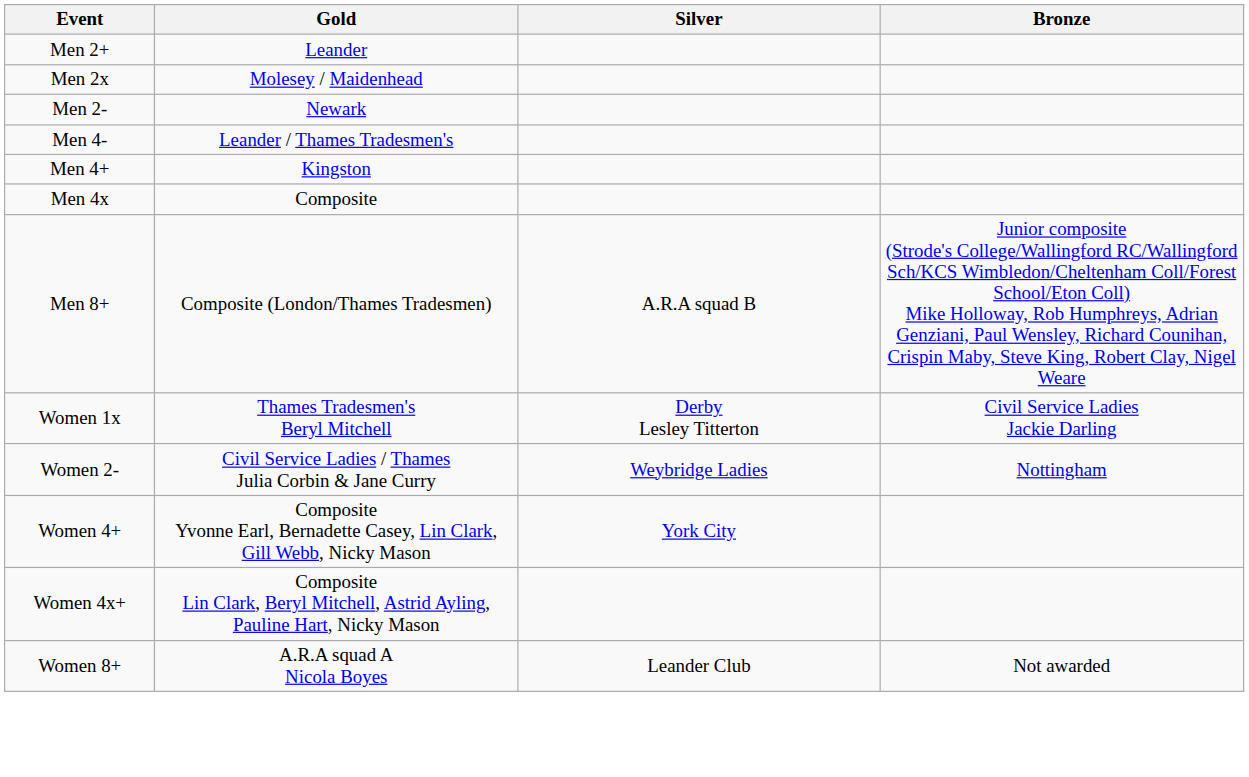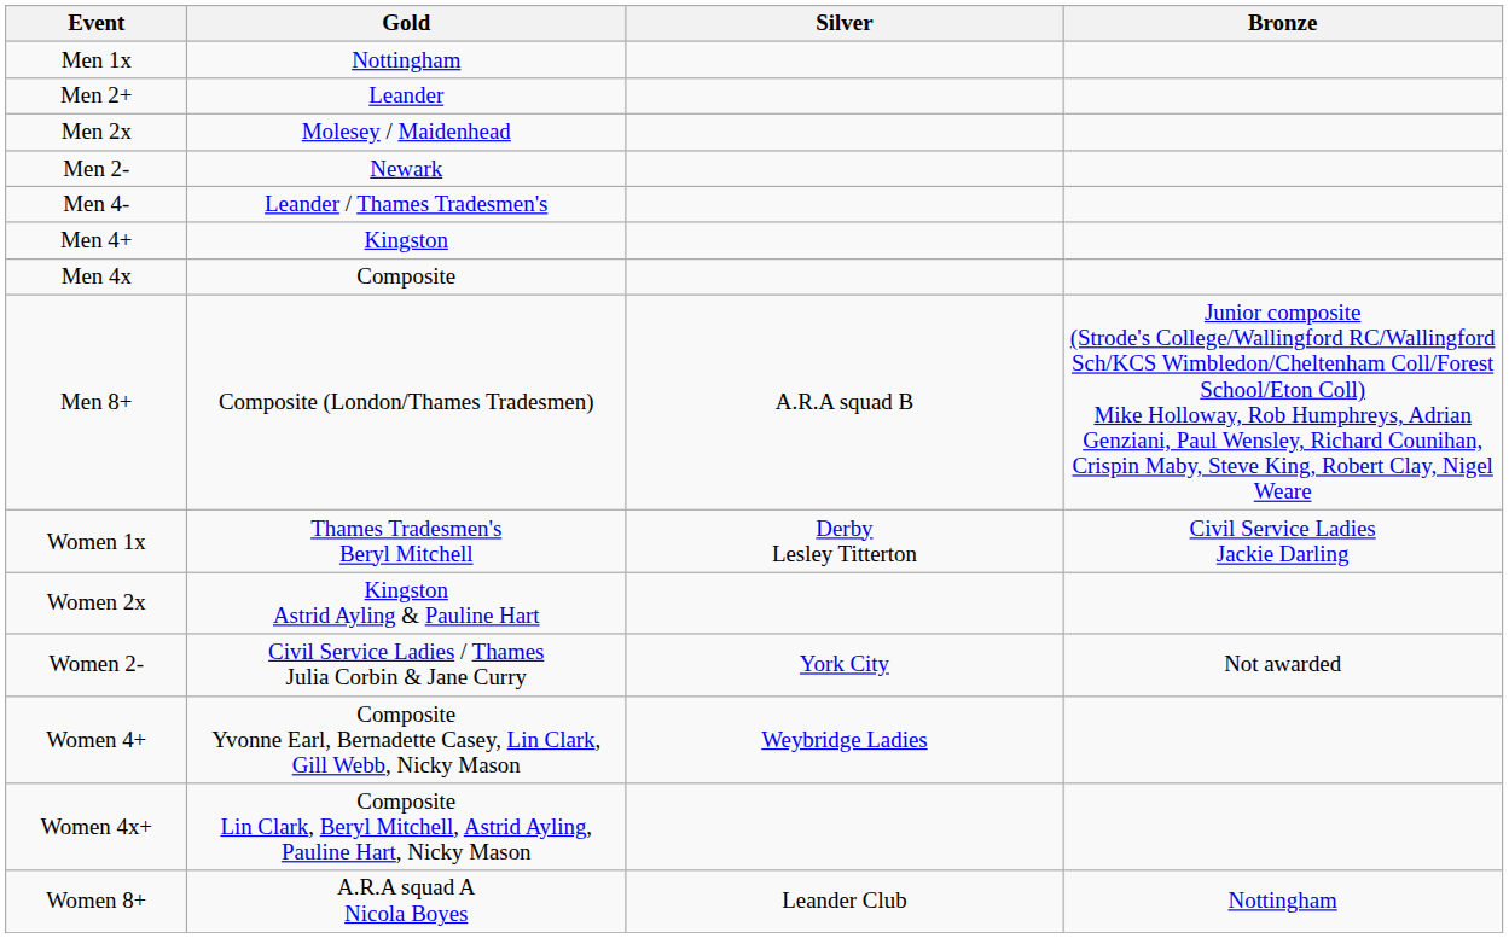+ row: Men 1x | Nottingham
+ row: Women 2x | Kingston Astrid Ayling & Pauline Hart
Women 2- | Silver: Weybridge Ladies -> York City
Women 2- | Bronze: Nottingham -> Not awarded
Women 4+ | Silver: York City -> Weybridge Ladies
Women 8+ | Bronze: Not awarded -> Nottingham
